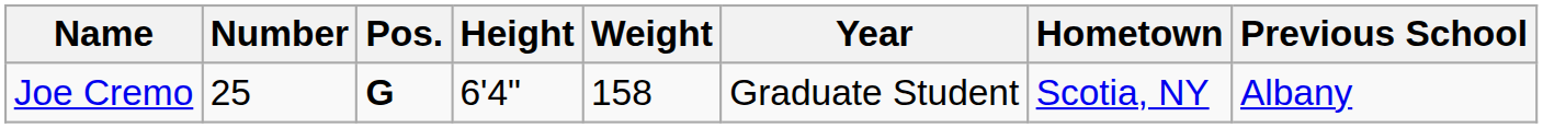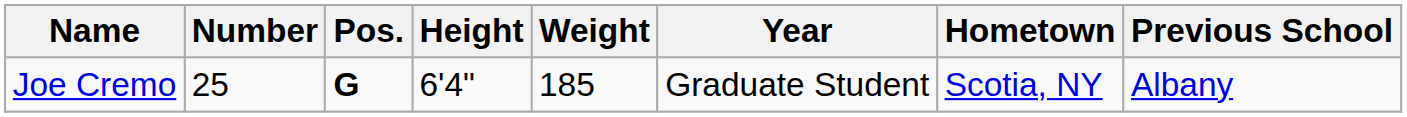Joe Cremo | Weight: 158 -> 185
